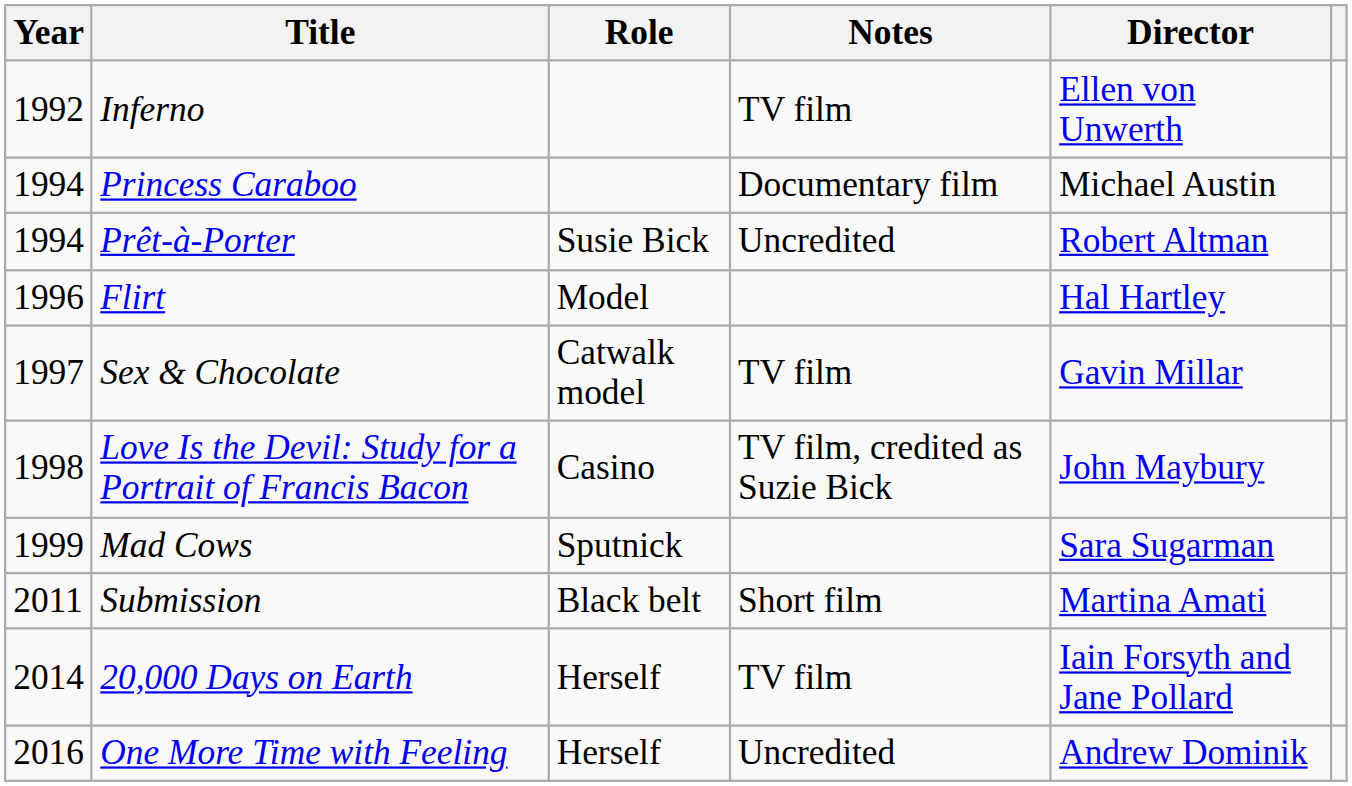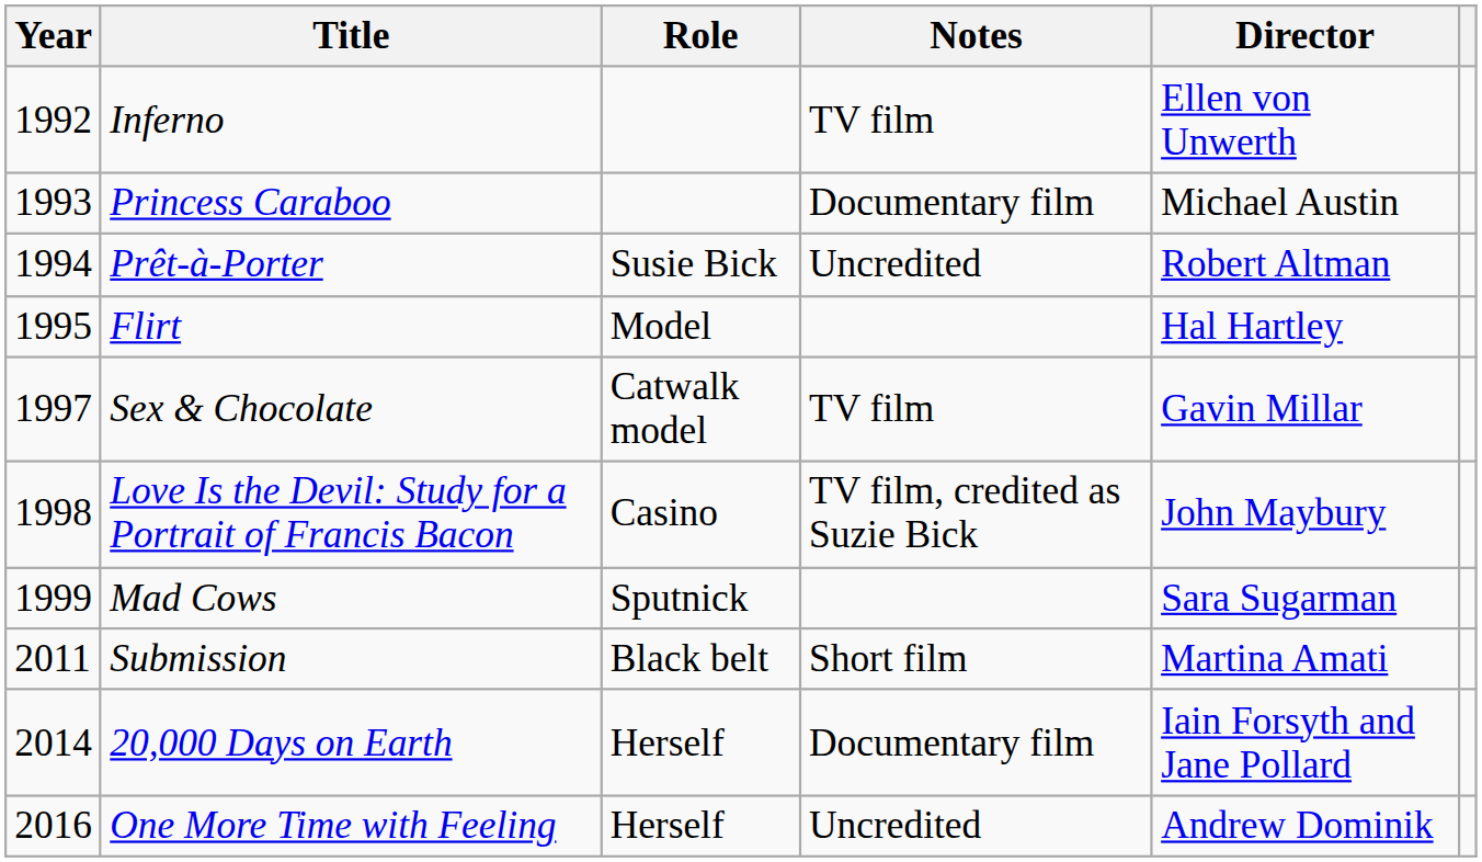Princess Caraboo | Year: 1994 -> 1993
Flirt | Year: 1996 -> 1995
20,000 Days on Earth | Notes: TV film -> Documentary film
